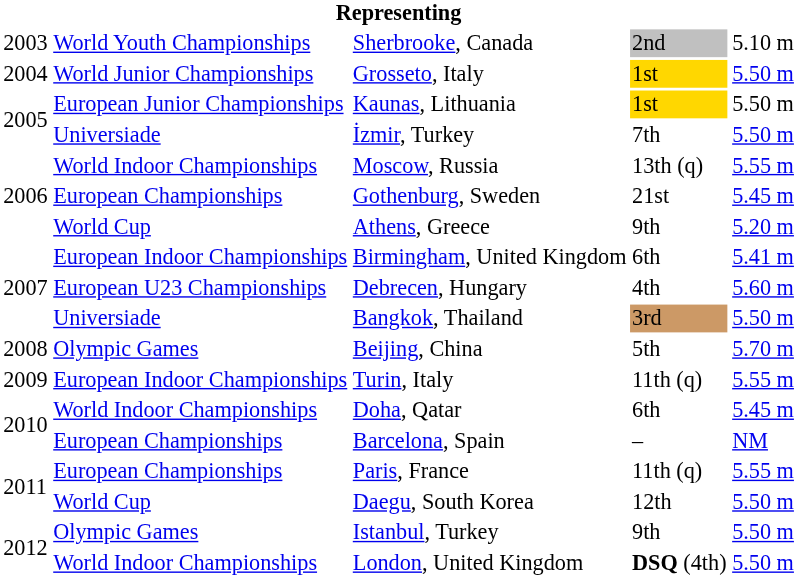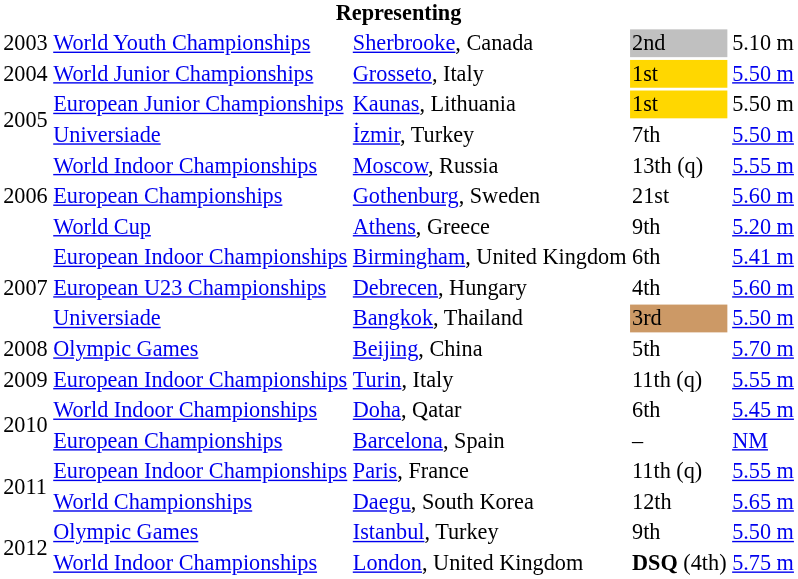Gothenburg, Sweden | column 5: 5.45 m -> 5.60 m
Paris, France | column 2: European Championships -> European Indoor Championships
Daegu, South Korea | column 2: World Cup -> World Championships
Daegu, South Korea | column 5: 5.50 m -> 5.65 m
London, United Kingdom | column 5: 5.50 m -> 5.75 m
